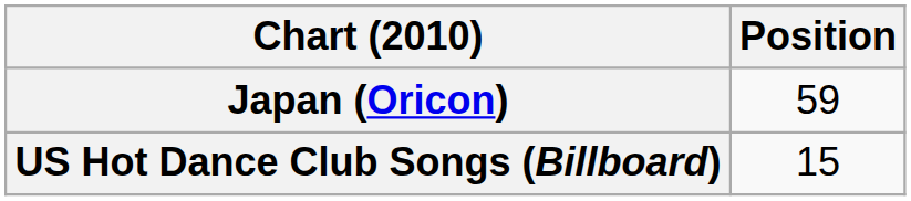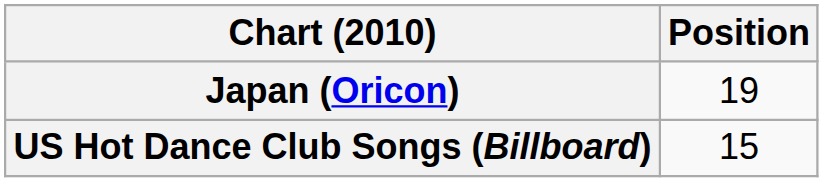Japan (Oricon) | Position: 59 -> 19
